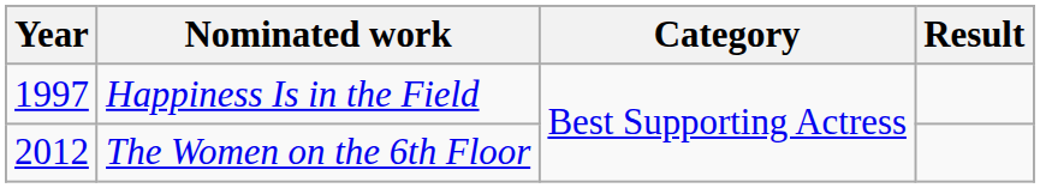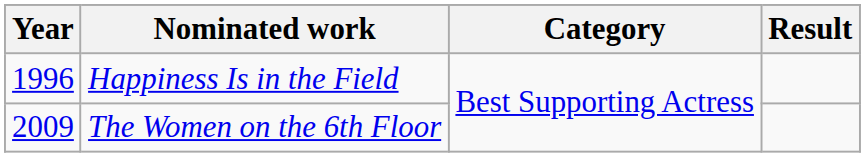Happiness Is in the Field | Year: 1997 -> 1996
The Women on the 6th Floor | Year: 2012 -> 2009
